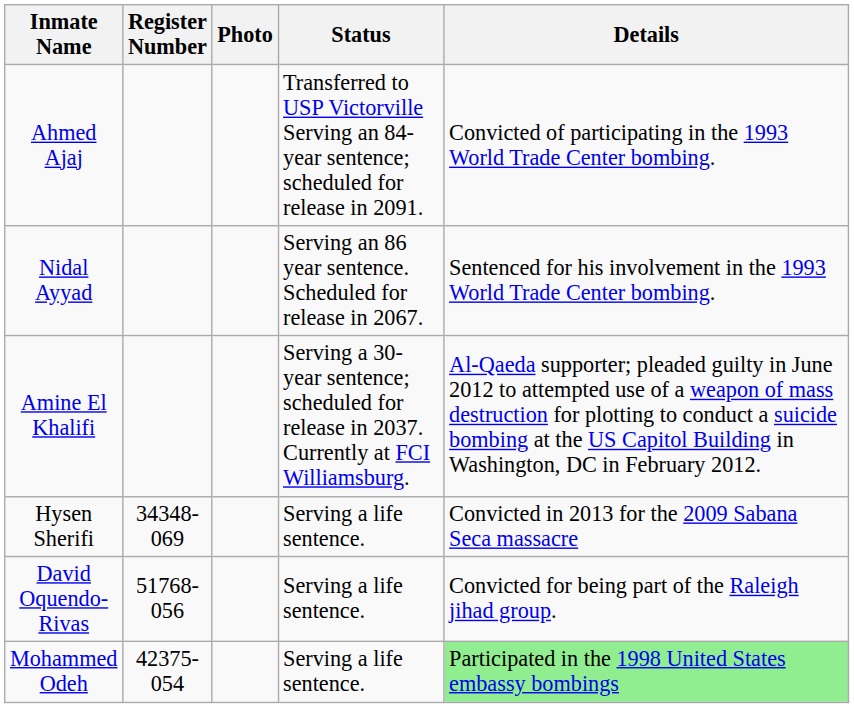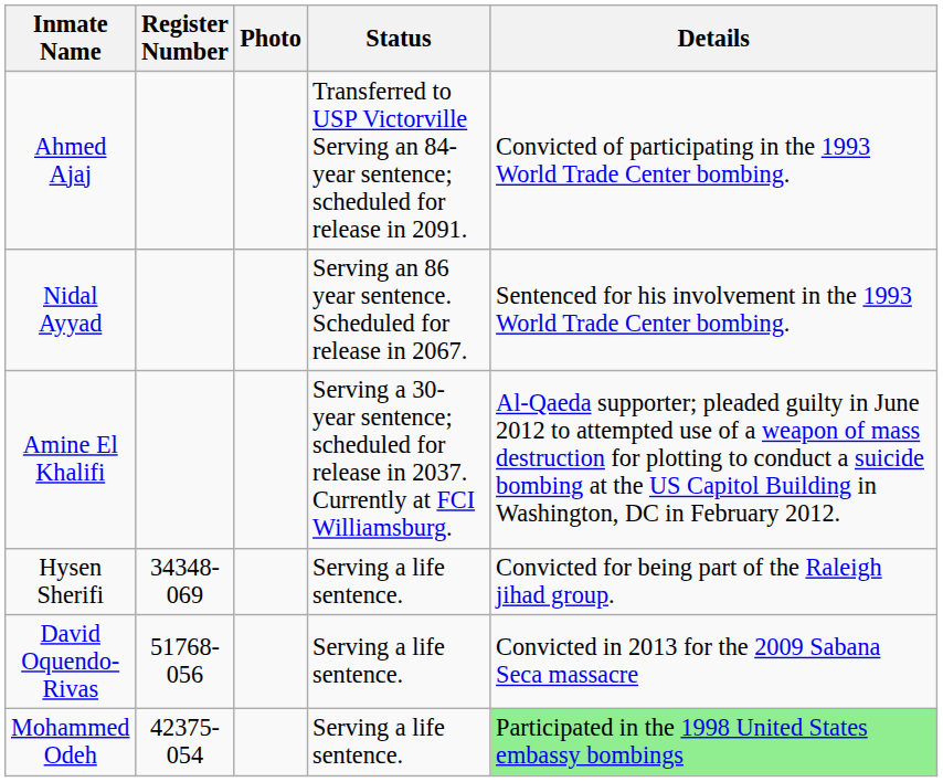Hysen Sherifi | Details: Convicted in 2013 for the 2009 Sabana Seca massacre -> Convicted for being part of the Raleigh jihad group.
David Oquendo-Rivas | Details: Convicted for being part of the Raleigh jihad group. -> Convicted in 2013 for the 2009 Sabana Seca massacre
